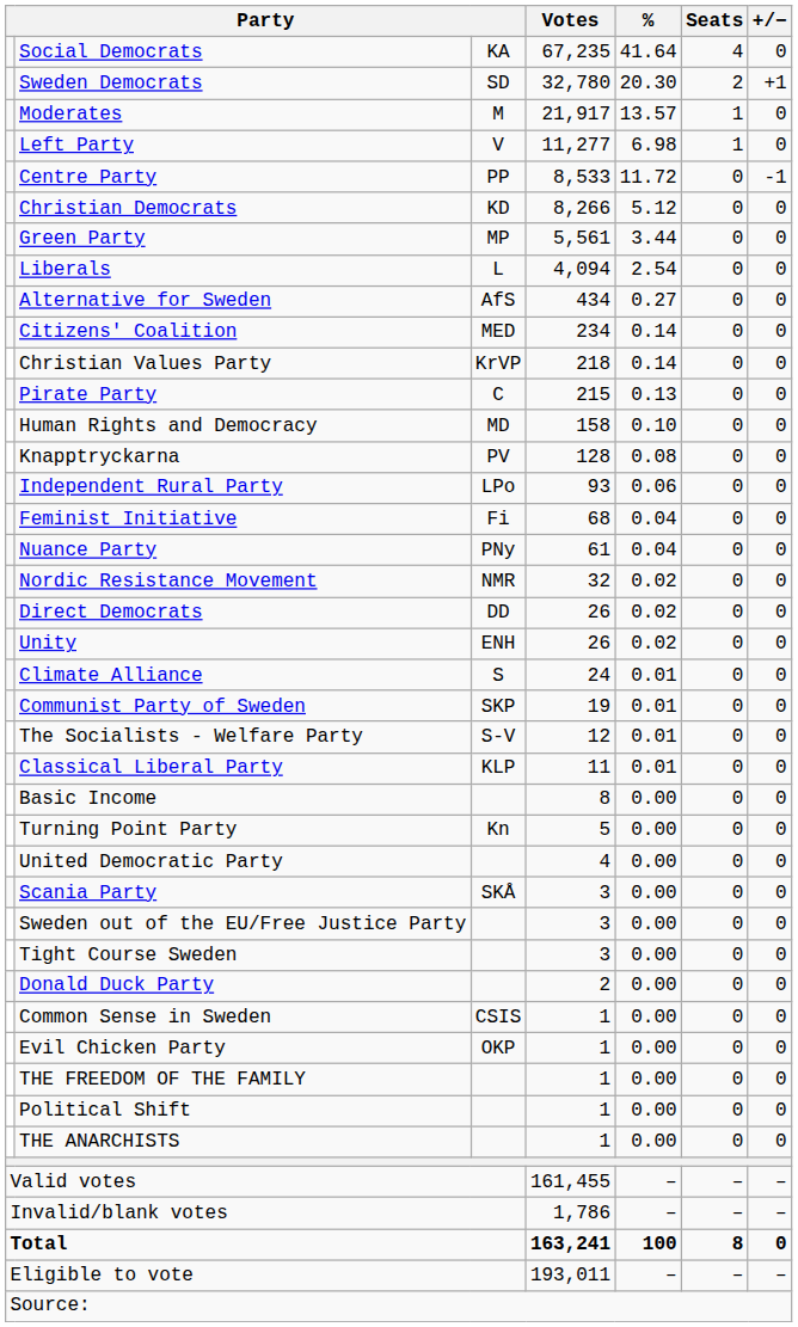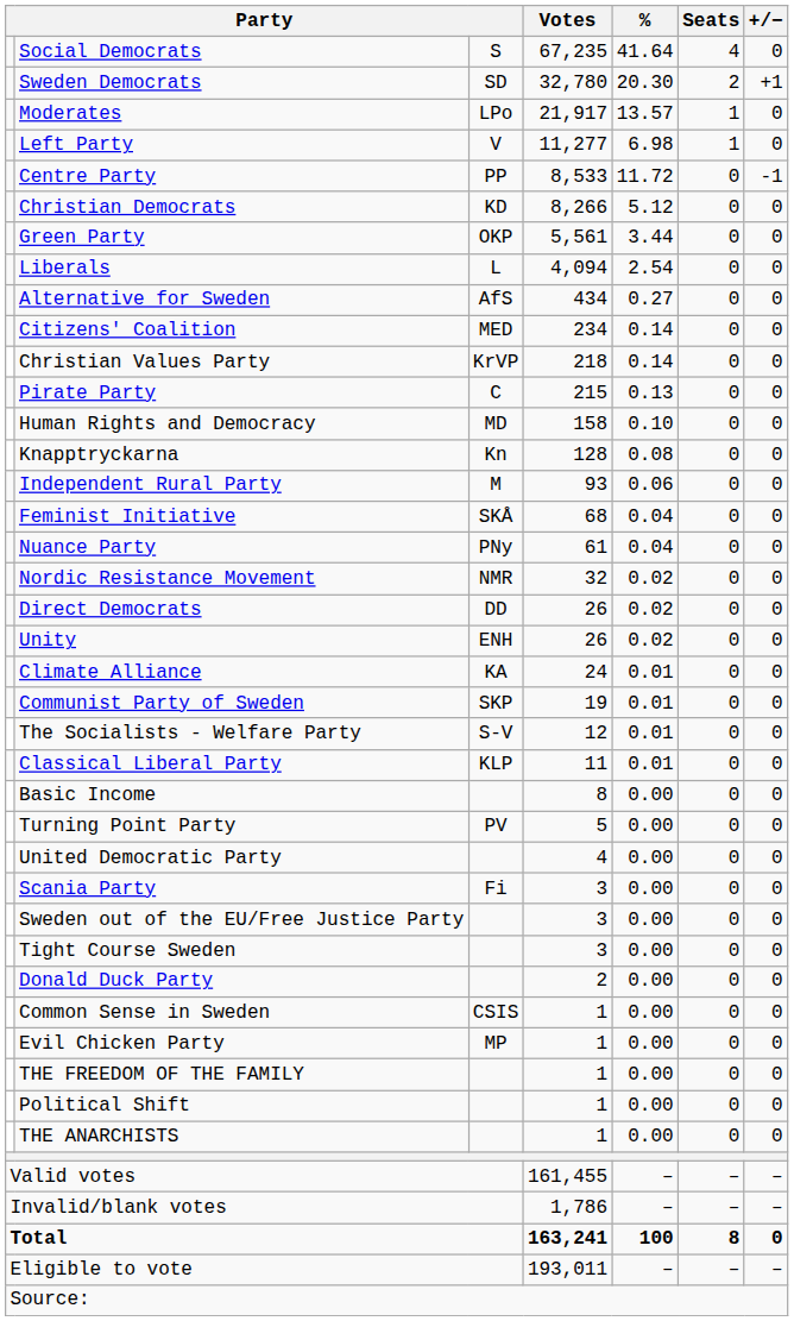Social Democrats | column 3: KA -> S
Moderates | column 3: M -> LPo
Green Party | column 3: MP -> OKP
Knapptryckarna | column 3: PV -> Kn
Independent Rural Party | column 3: LPo -> M
Feminist Initiative | column 3: Fi -> SKÅ
Climate Alliance | column 3: S -> KA
Turning Point Party | column 3: Kn -> PV
Scania Party | column 3: SKÅ -> Fi
Evil Chicken Party | column 3: OKP -> MP
